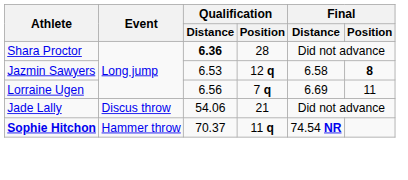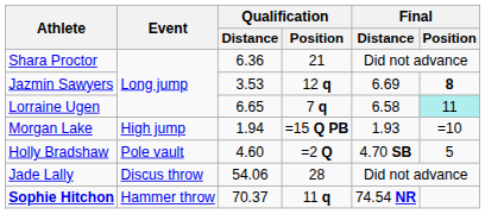Shara Proctor | Qualification / Distance: bold -> normal
Shara Proctor | Qualification / Position: 28 -> 21
Jazmin Sawyers | Qualification / Distance: 6.53 -> 3.53
Jazmin Sawyers | Final / Distance: 6.58 -> 6.69
Lorraine Ugen | Qualification / Distance: 6.56 -> 6.65
Lorraine Ugen | Final / Distance: 6.69 -> 6.58
Lorraine Ugen | Final / Position: no background -> paleturquoise background
+ row: Morgan Lake | High jump | 1.94 | =15 Q PB | 1.93 | =10
+ row: Holly Bradshaw | Pole vault | 4.60 | =2 Q | 4.70 SB | 5
Jade Lally | Qualification / Position: 21 -> 28
